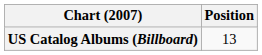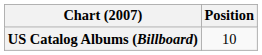US Catalog Albums (Billboard) | Position: 13 -> 10
